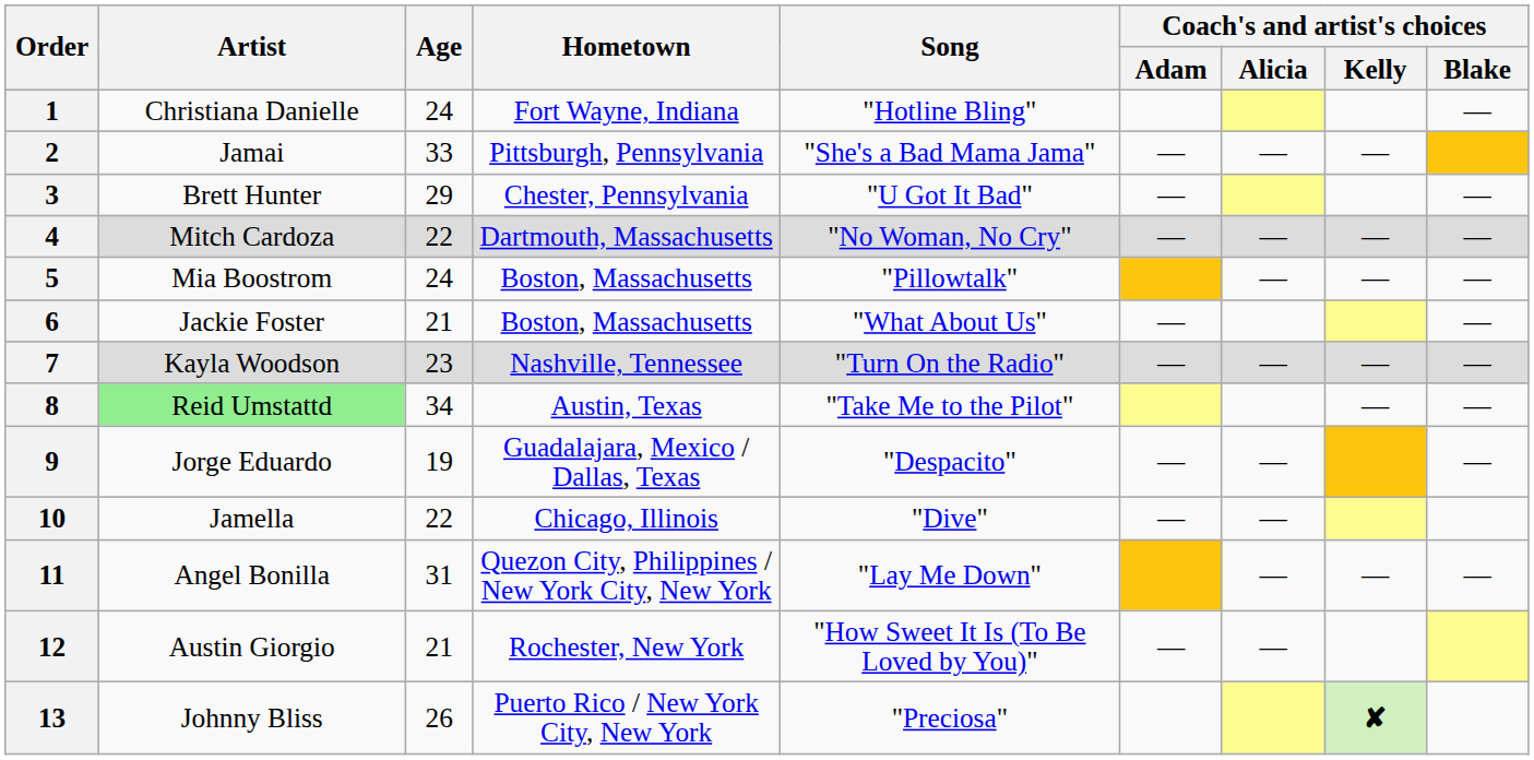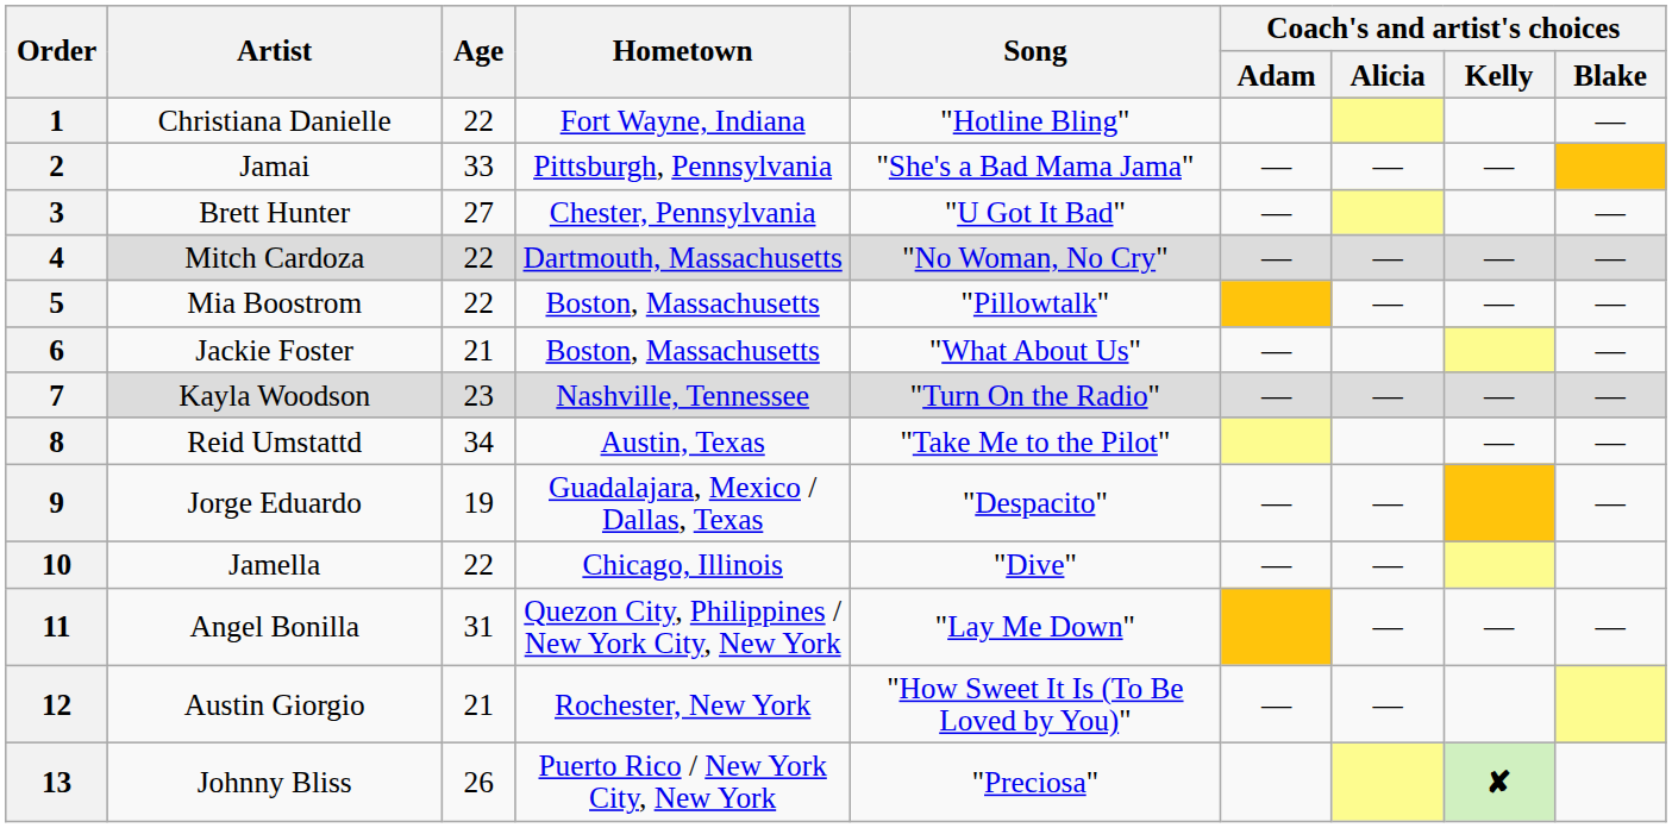1 | Age: 24 -> 22
3 | Age: 29 -> 27
5 | Age: 24 -> 22
8 | Artist: lightgreen background -> no background
